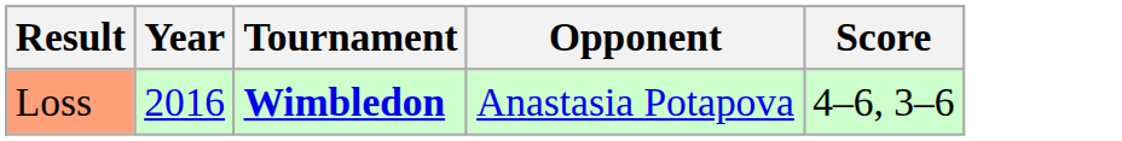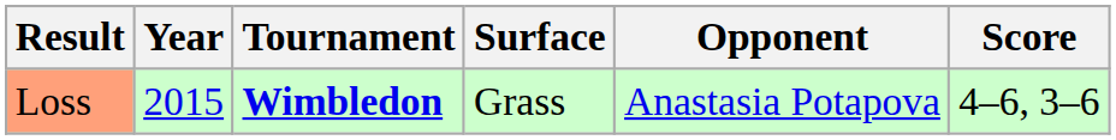+ column: Surface | Grass
Loss | Year: 2016 -> 2015
